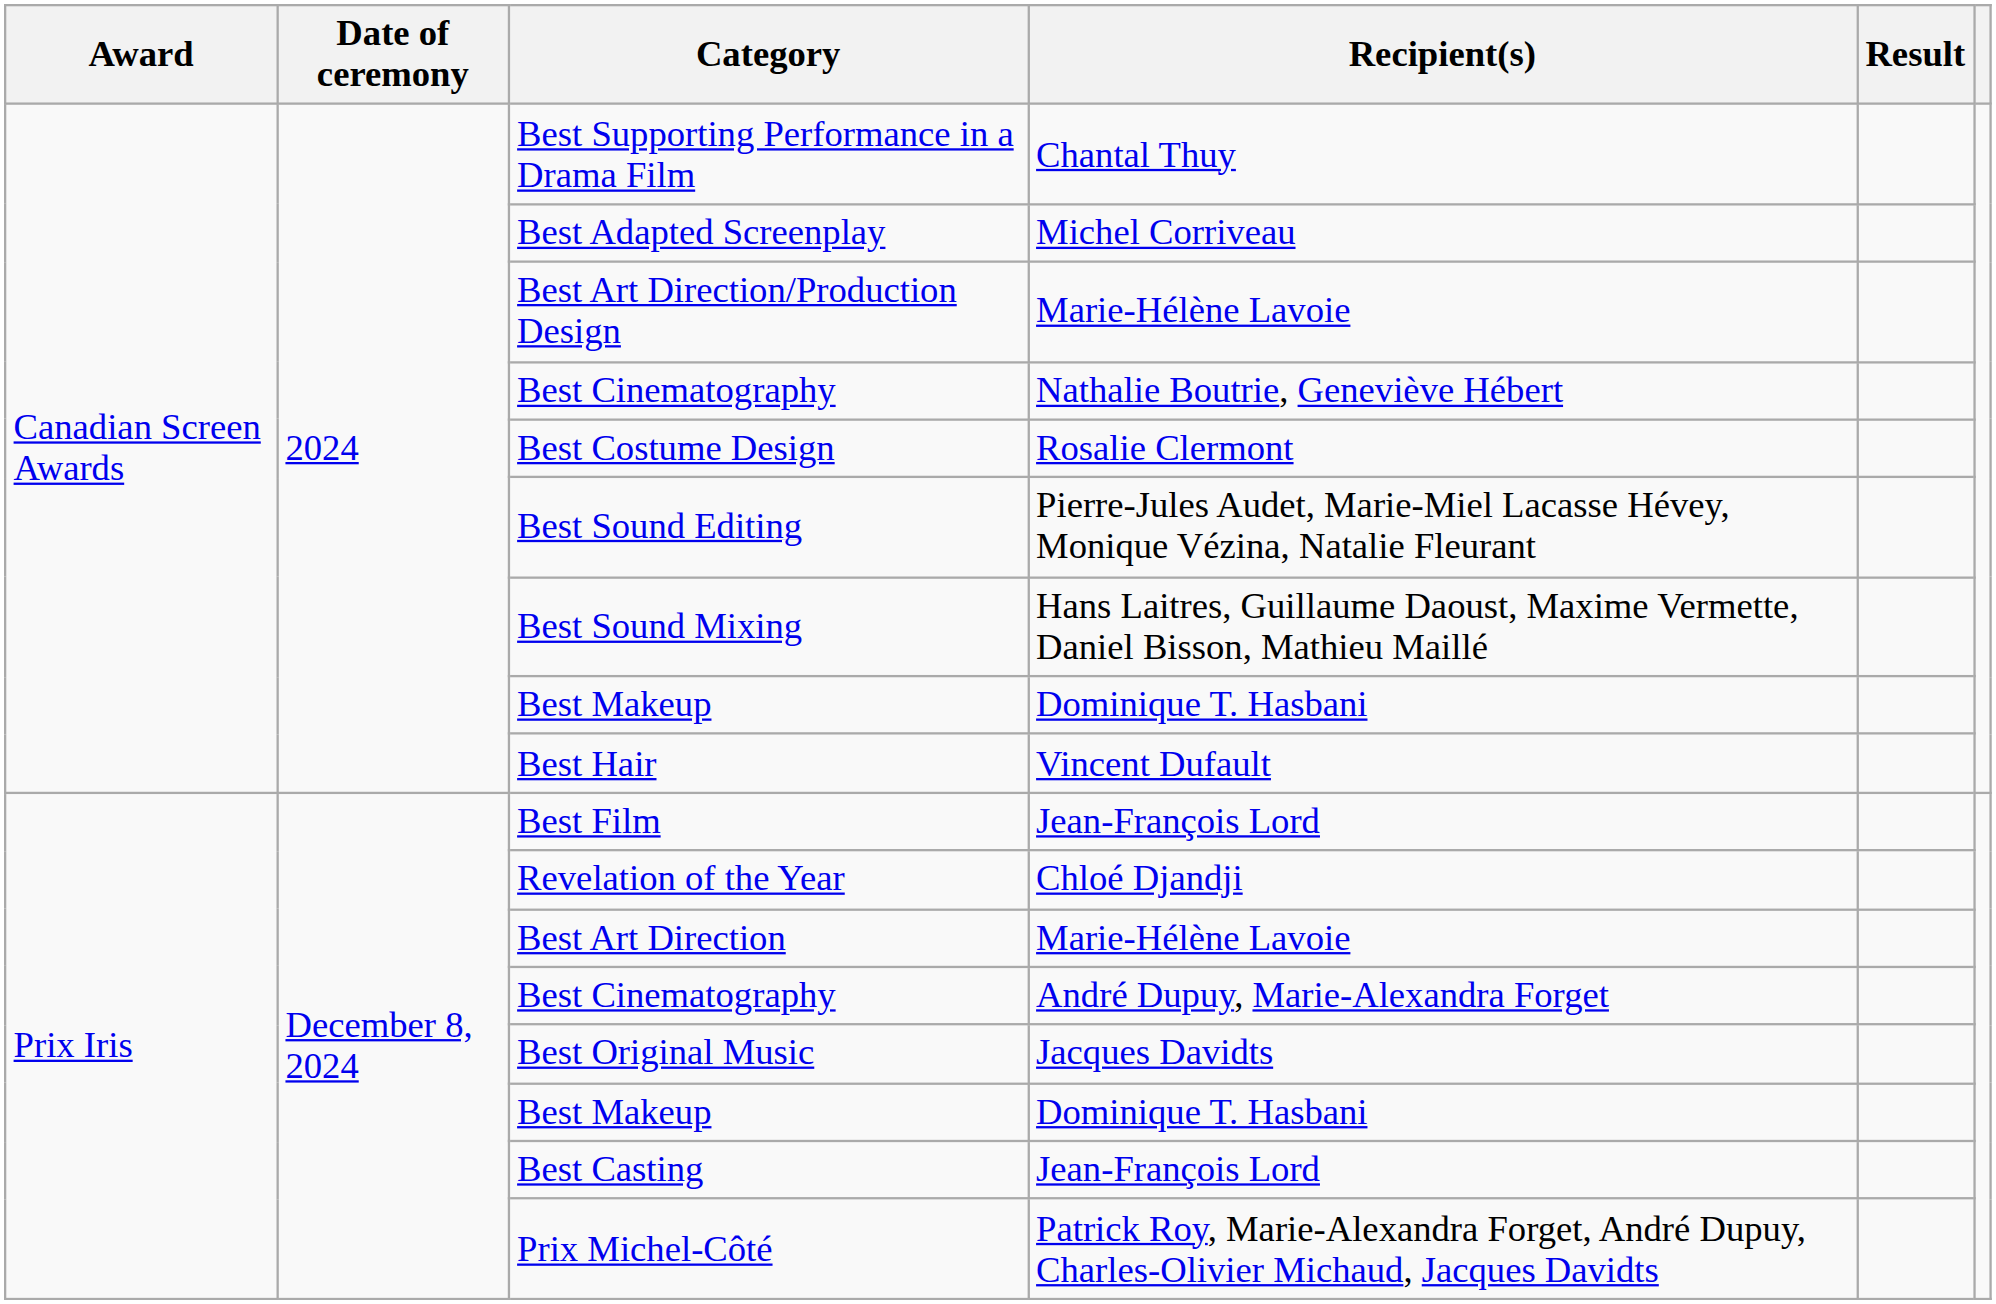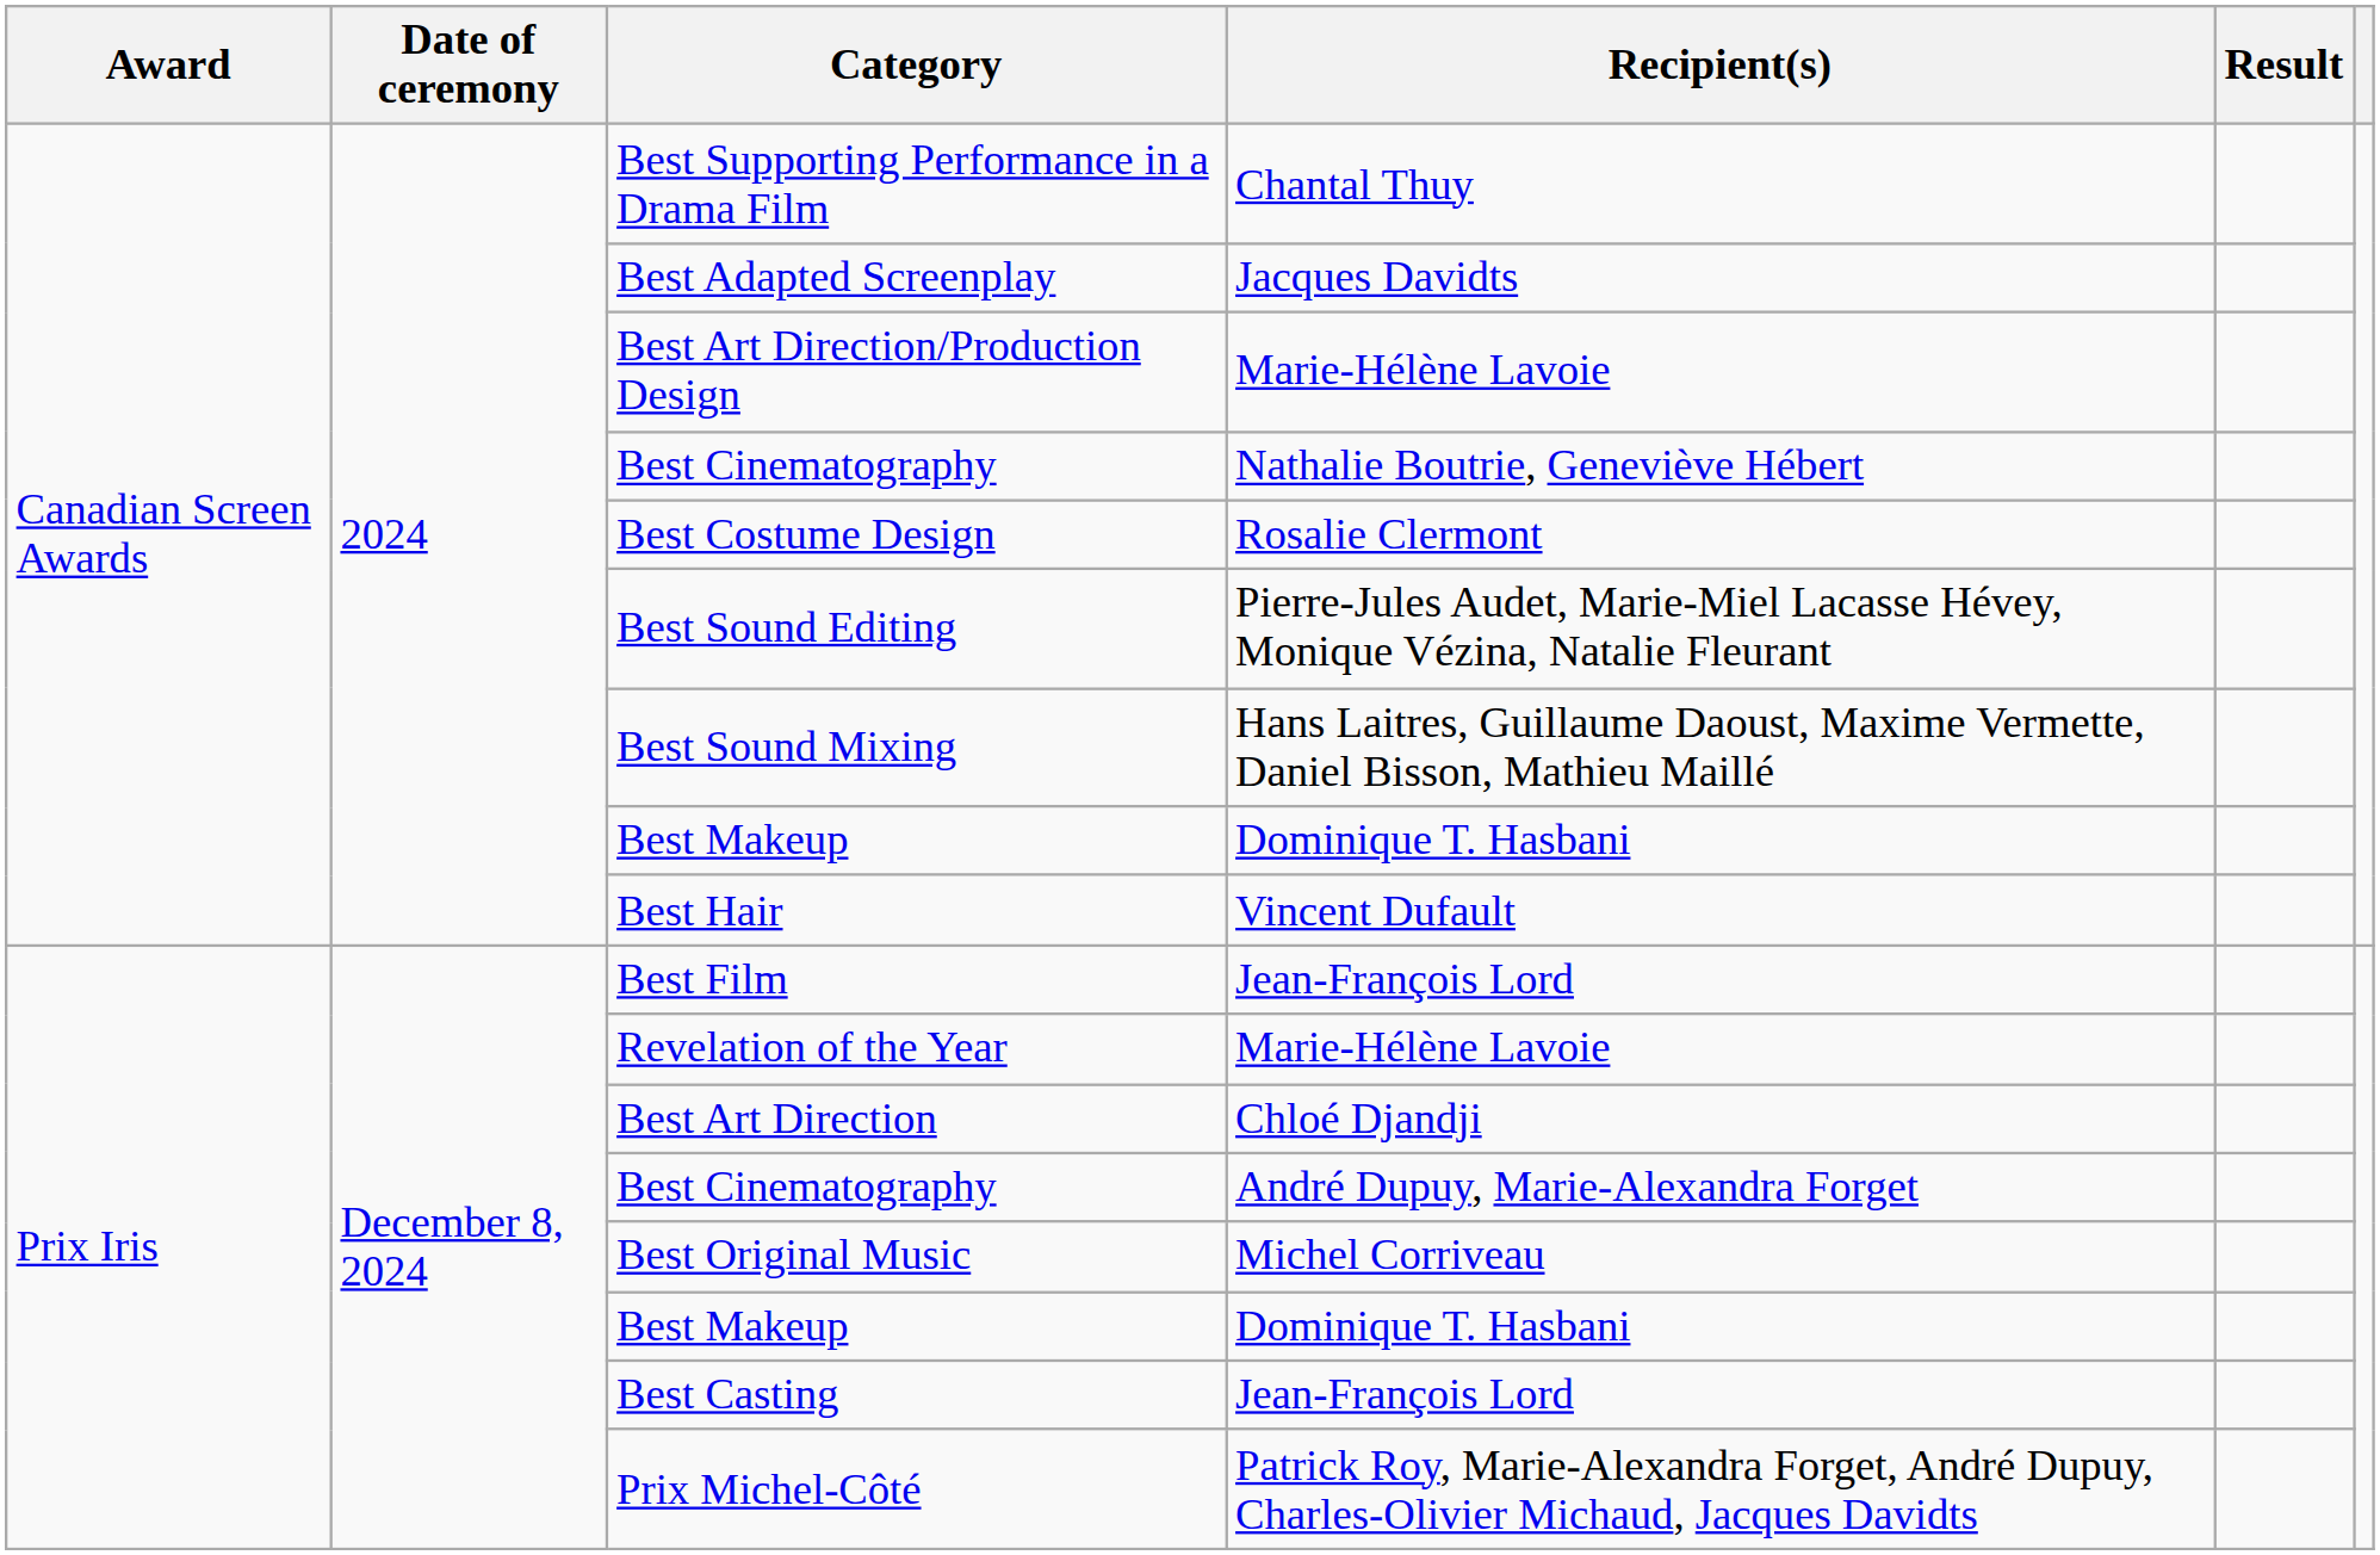Best Adapted Screenplay | Recipient(s): Michel Corriveau -> Jacques Davidts
Revelation of the Year | Recipient(s): Chloé Djandji -> Marie-Hélène Lavoie
Best Art Direction | Recipient(s): Marie-Hélène Lavoie -> Chloé Djandji
Best Original Music | Recipient(s): Jacques Davidts -> Michel Corriveau
